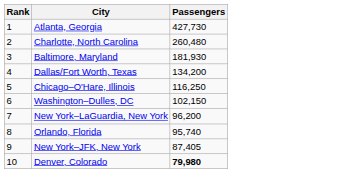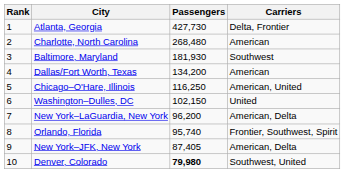+ column: Carriers | Delta, Frontier | American | Southwest | American | American, United | United | American, Delta | Frontier, Southwest, Spirit | American, Delta | Southwest, United
Charlotte, North Carolina | Passengers: 260,480 -> 268,480
